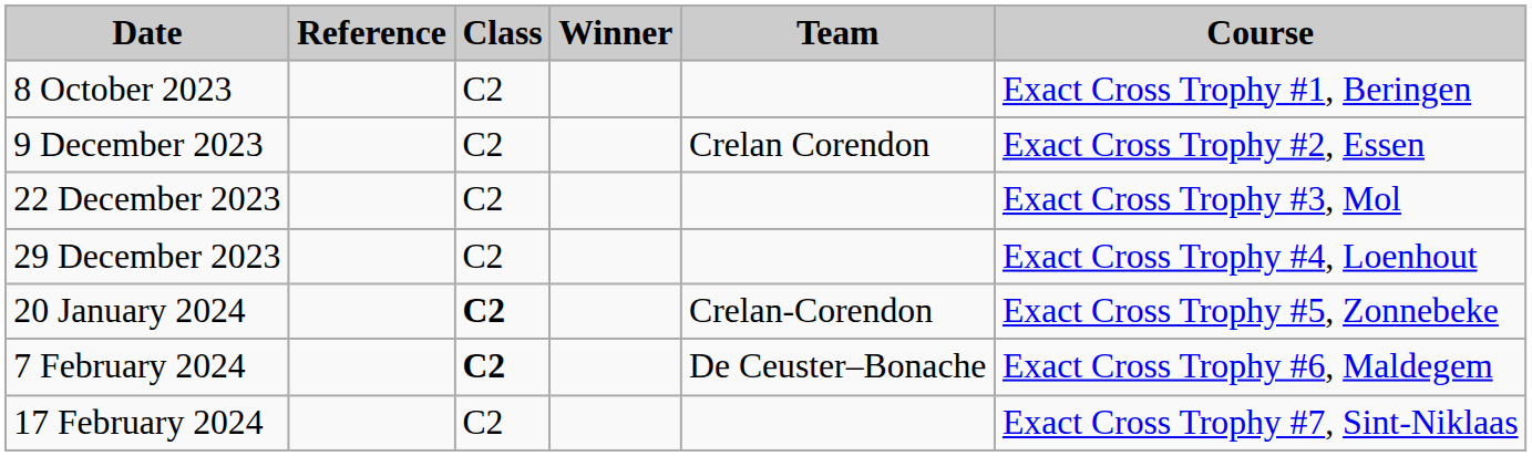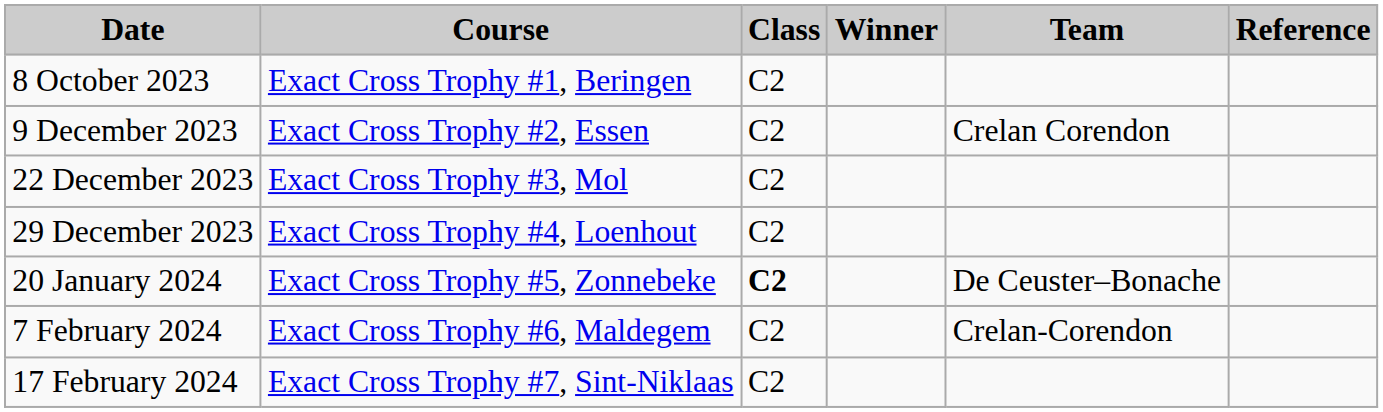columns swapped: Course <-> Reference
20 January 2024 | Team: Crelan-Corendon -> De Ceuster–Bonache
7 February 2024 | Class: bold -> normal
7 February 2024 | Team: De Ceuster–Bonache -> Crelan-Corendon
